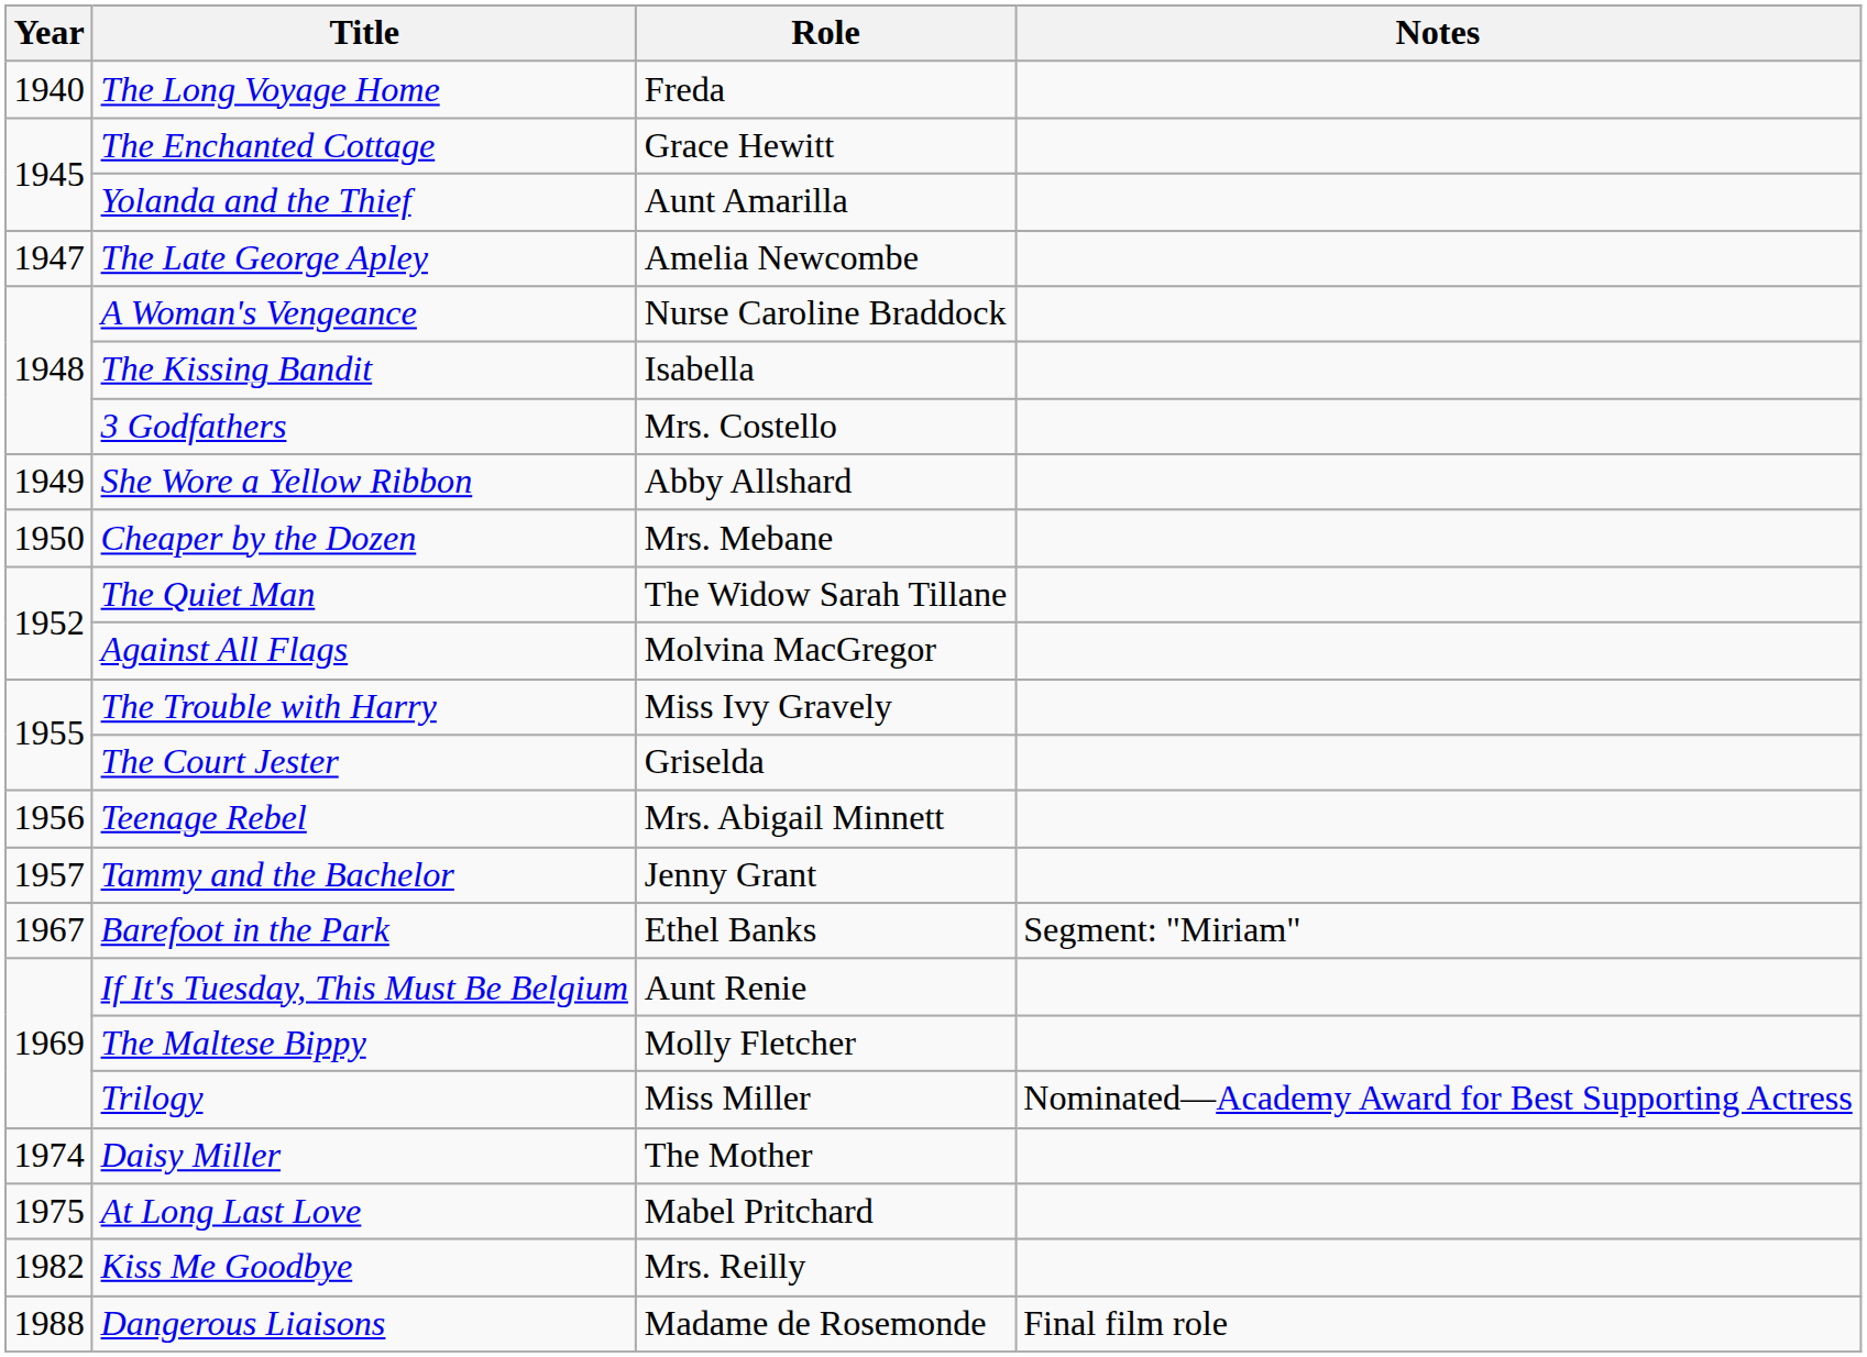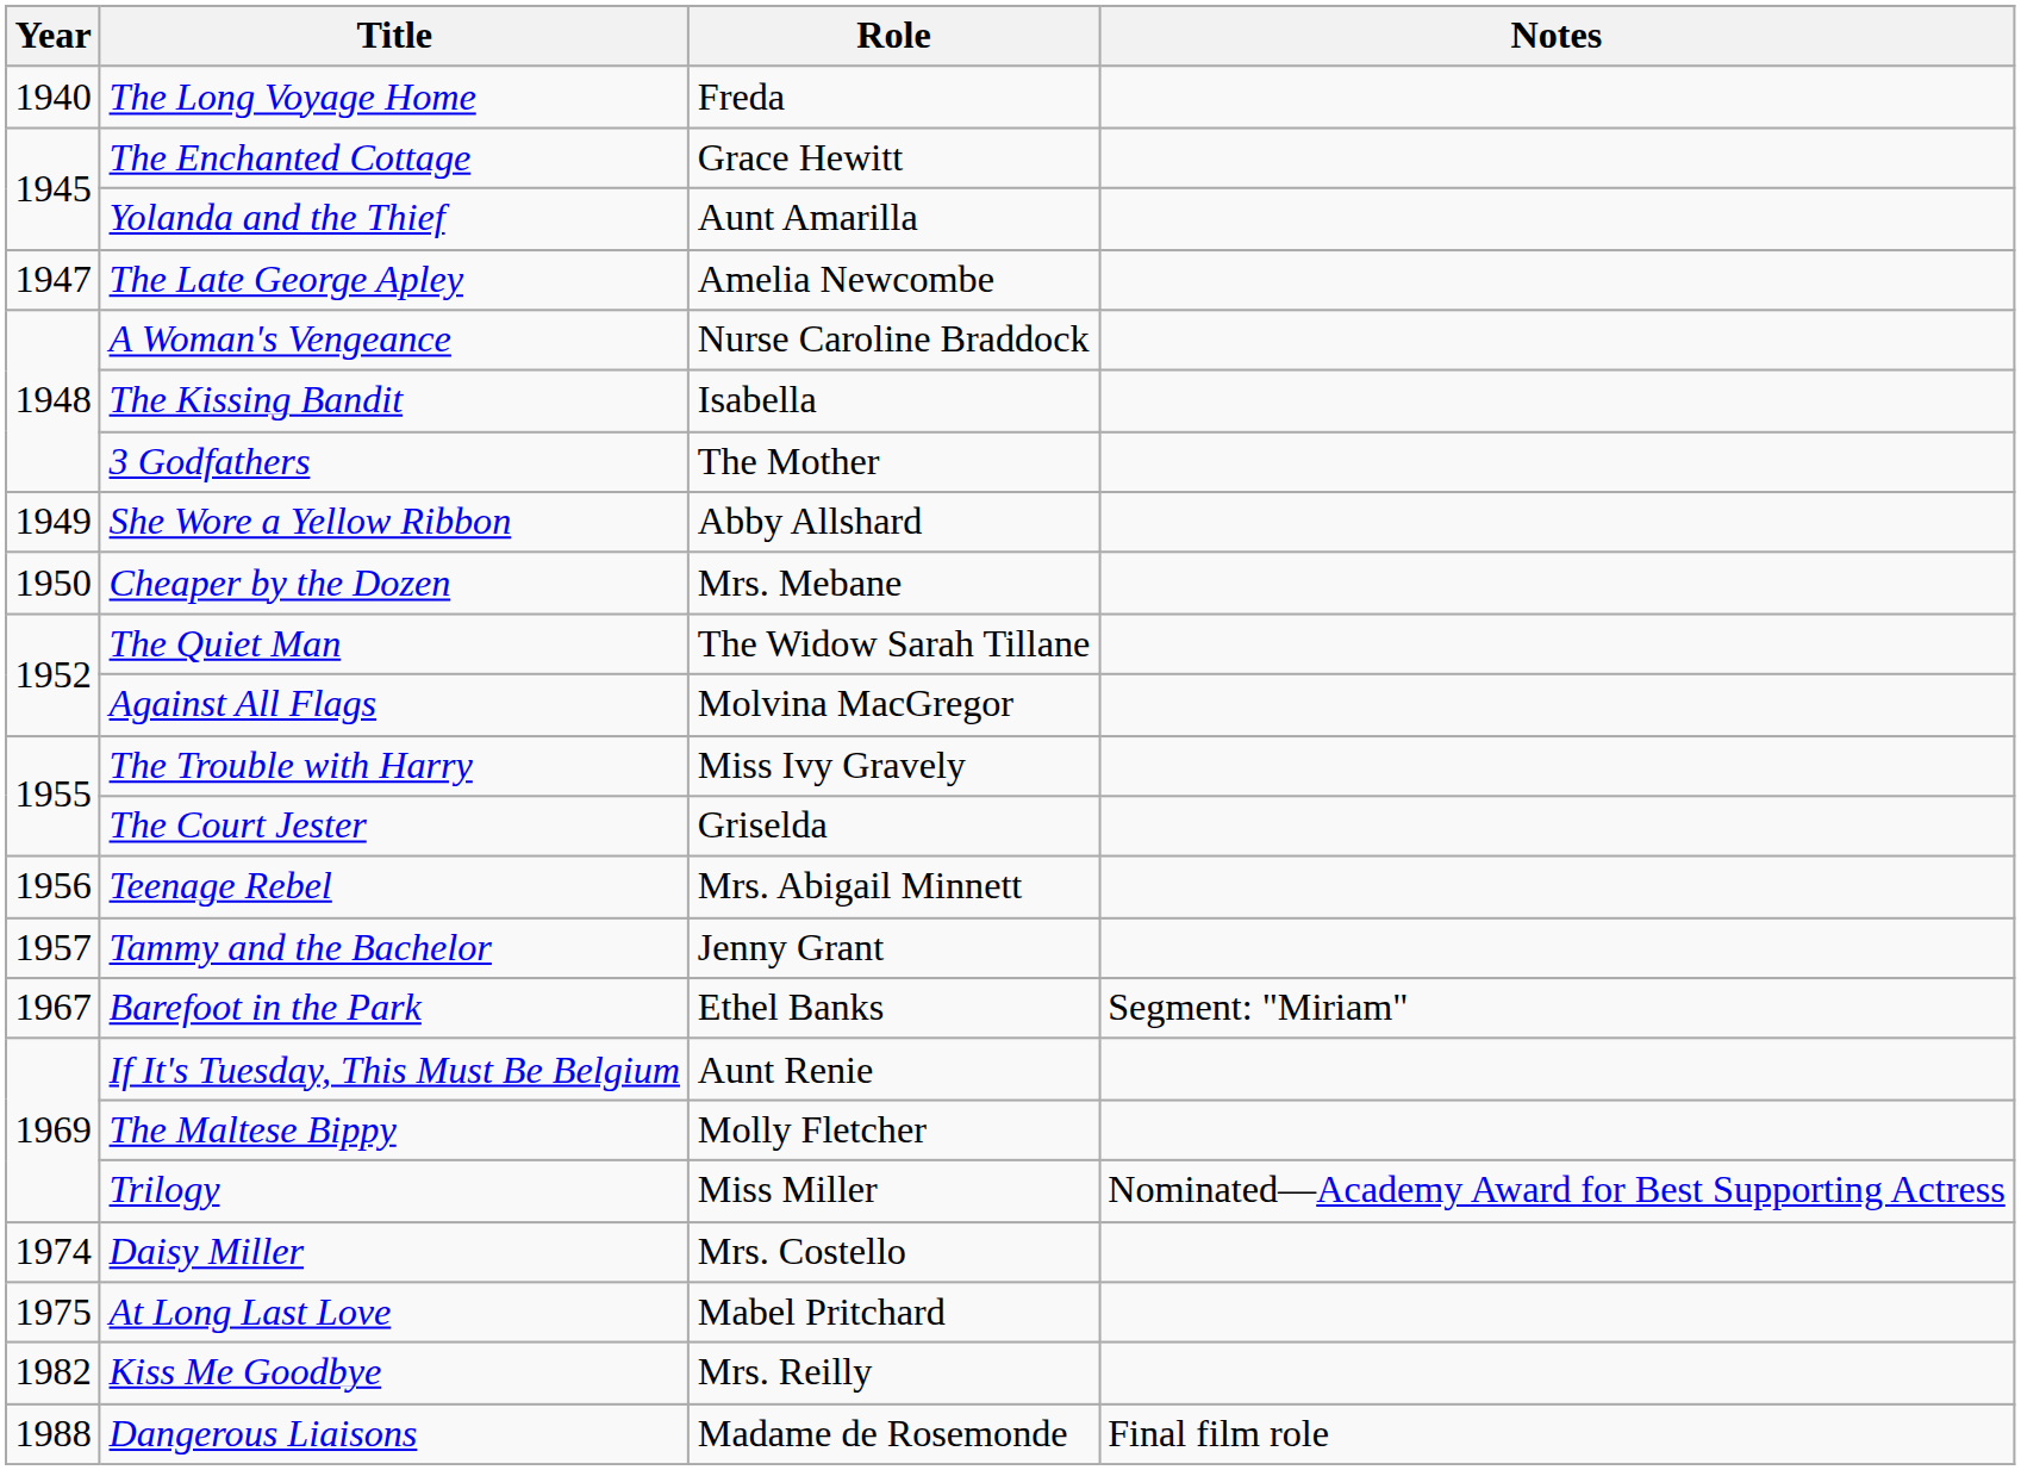3 Godfathers | Role: Mrs. Costello -> The Mother
Daisy Miller | Role: The Mother -> Mrs. Costello
